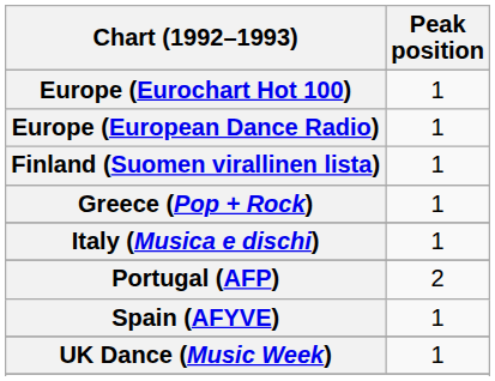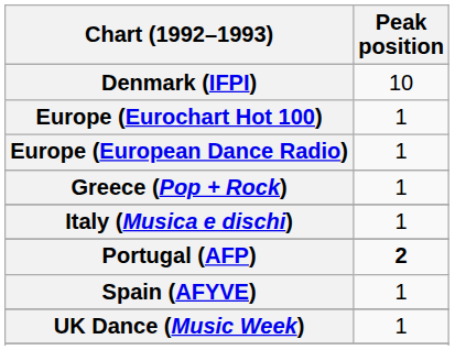+ row: Denmark (IFPI) | 10
- row: Finland (Suomen virallinen lista) | 1
Portugal (AFP) | Peak position: normal -> bold
